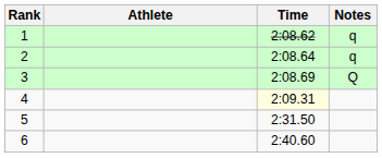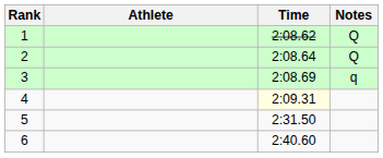1 | Notes: q -> Q
2 | Notes: q -> Q
3 | Notes: Q -> q
